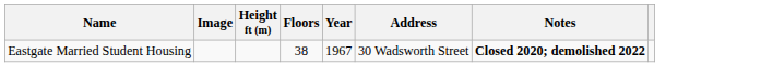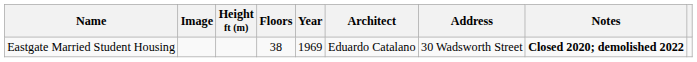+ column: Architect | Eduardo Catalano
Eastgate Married Student Housing | Year: 1967 -> 1969
